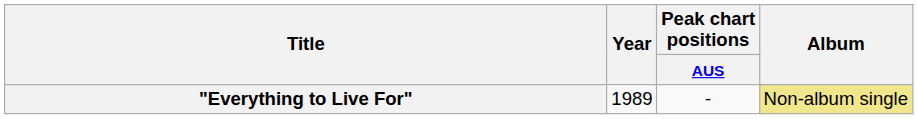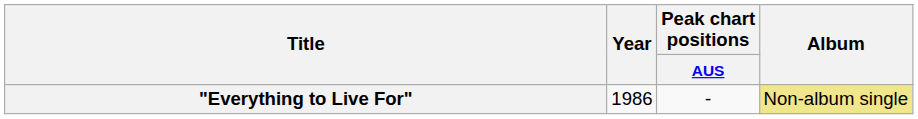"Everything to Live For" | Year: 1989 -> 1986
